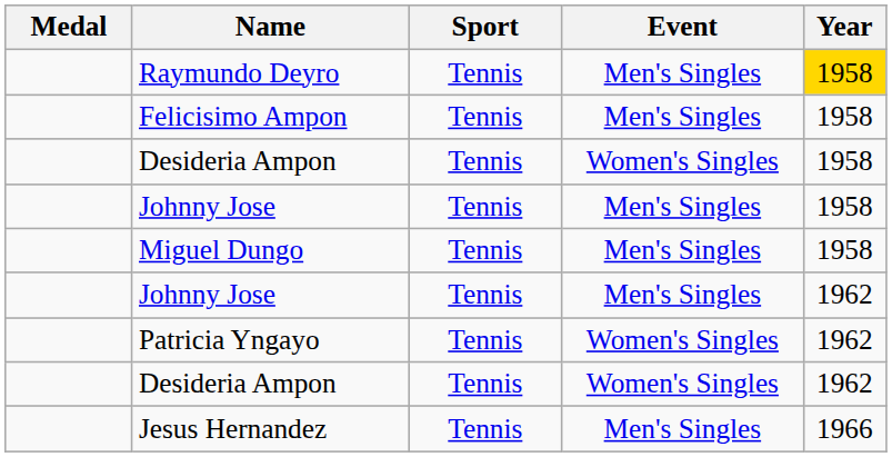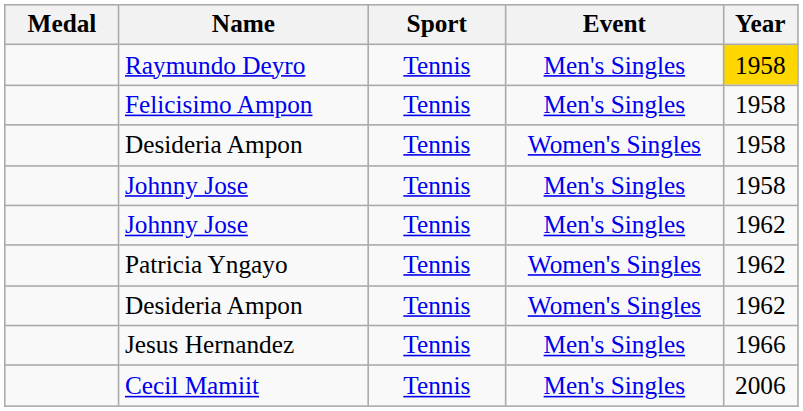- row: Miguel Dungo | Tennis | Men's Singles | 1958
+ row: Cecil Mamiit | Tennis | Men's Singles | 2006
